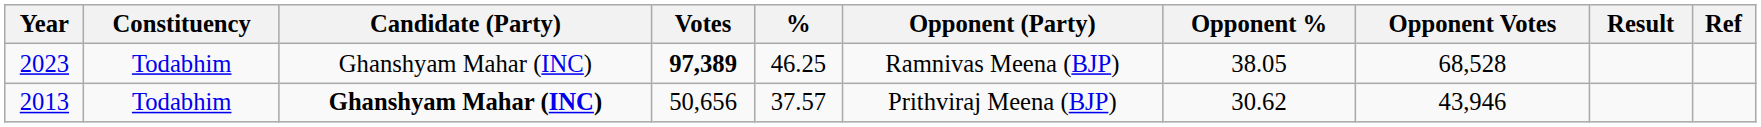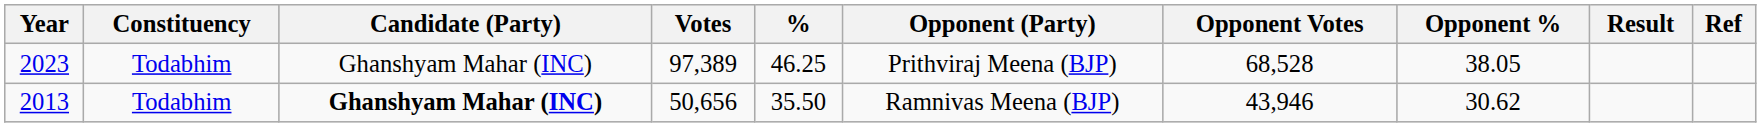columns swapped: Opponent Votes <-> Opponent %
2023 | Votes: bold -> normal
2023 | Opponent (Party): Ramnivas Meena (BJP) -> Prithviraj Meena (BJP)
2013 | %: 37.57 -> 35.50
2013 | Opponent (Party): Prithviraj Meena (BJP) -> Ramnivas Meena (BJP)
